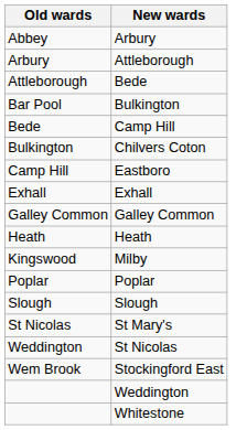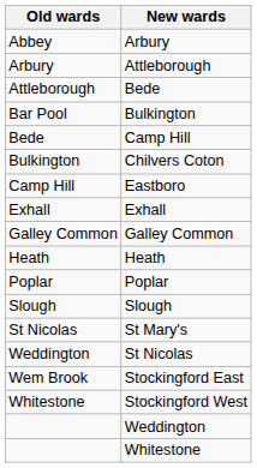- row: Kingswood | Milby
+ row: Whitestone | Stockingford West
